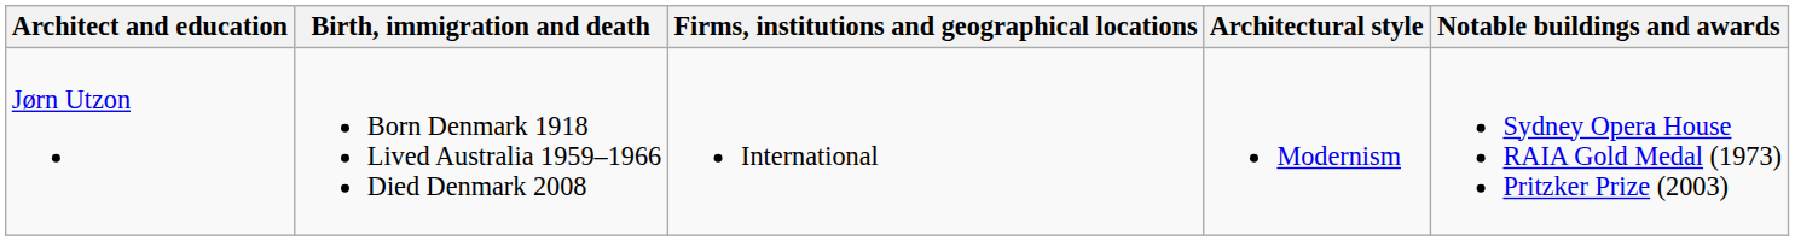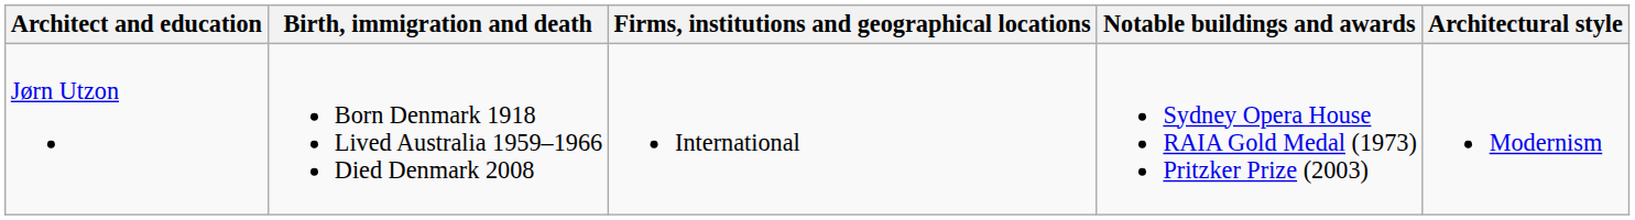columns swapped: Architectural style <-> Notable buildings and awards
